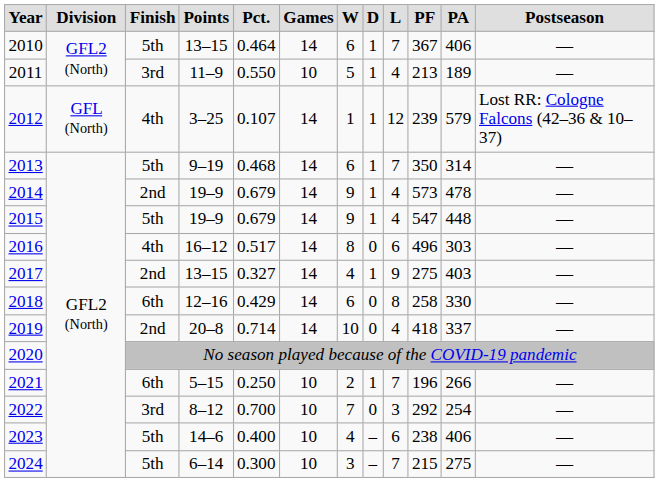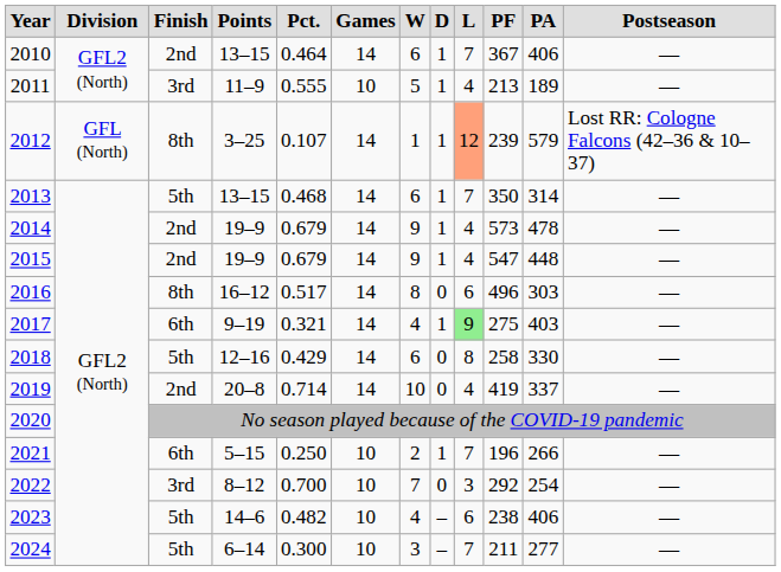2010 | column 3: 5th -> 2nd
2011 | column 5: 0.550 -> 0.555
2012 | column 3: 4th -> 8th
2012 | column 9: no background -> lightsalmon background
2013 | column 4: 9–19 -> 13–15
2015 | column 3: 5th -> 2nd
2016 | column 3: 4th -> 8th
2017 | column 3: 2nd -> 6th
2017 | column 4: 13–15 -> 9–19
2017 | column 5: 0.327 -> 0.321
2017 | column 9: no background -> lightgreen background
2018 | column 3: 6th -> 5th
2019 | column 10: 418 -> 419
2023 | column 5: 0.400 -> 0.482
2024 | column 10: 215 -> 211
2024 | column 11: 275 -> 277
